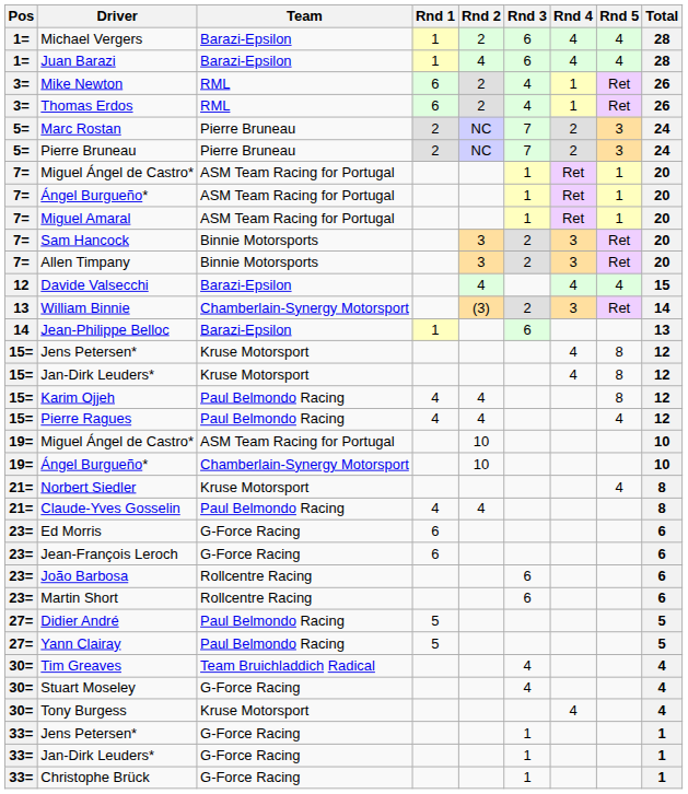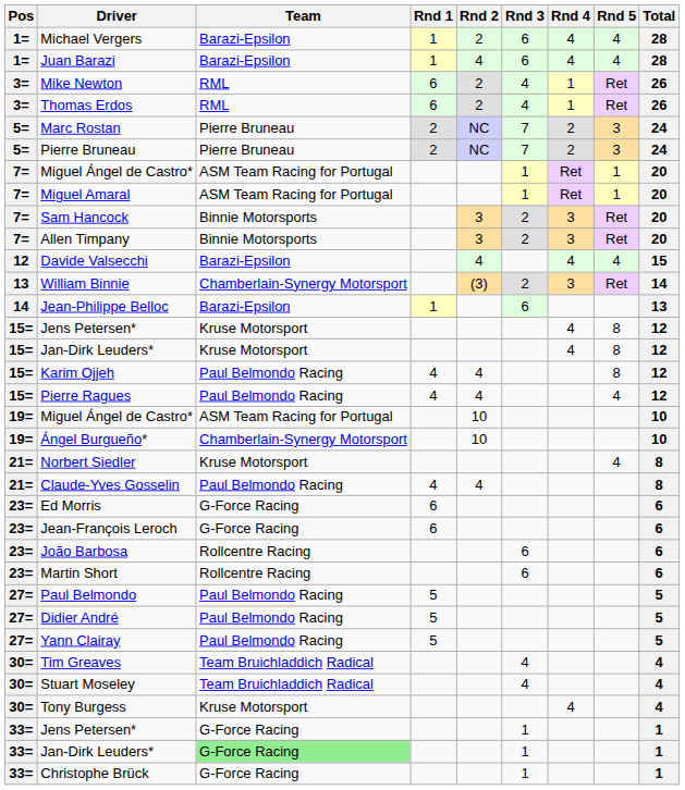- row: 7= | Ángel Burgueño* | ASM Team Racing for Portugal | 1 | Ret | 1 | 20
+ row: 27= | Paul Belmondo | Paul Belmondo Racing | 5 | 5
Stuart Moseley | Team: G-Force Racing -> Team Bruichladdich Radical
33= / Jan-Dirk Leuders* | Team: no background -> lightgreen background
